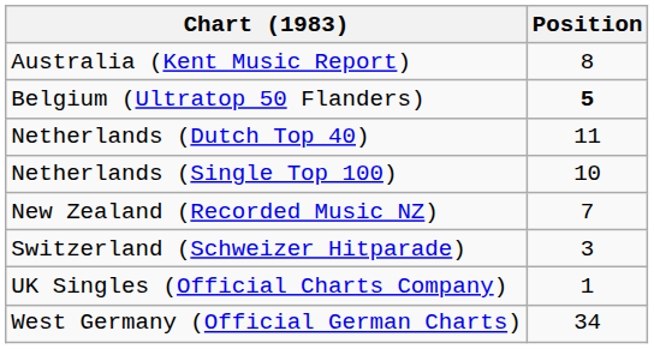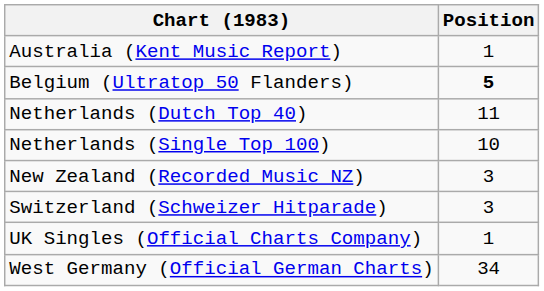Australia (Kent Music Report) | Position: 8 -> 1
New Zealand (Recorded Music NZ) | Position: 7 -> 3
